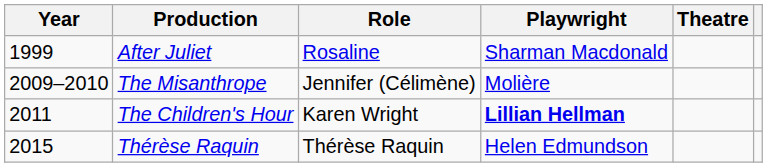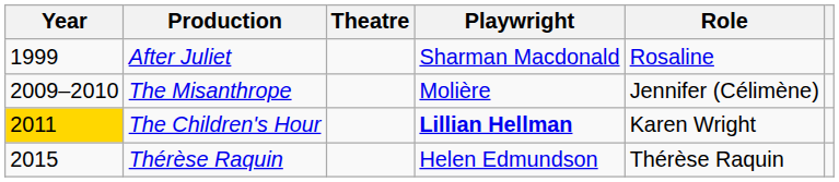columns swapped: Role <-> Theatre
The Children's Hour | Year: no background -> gold background
